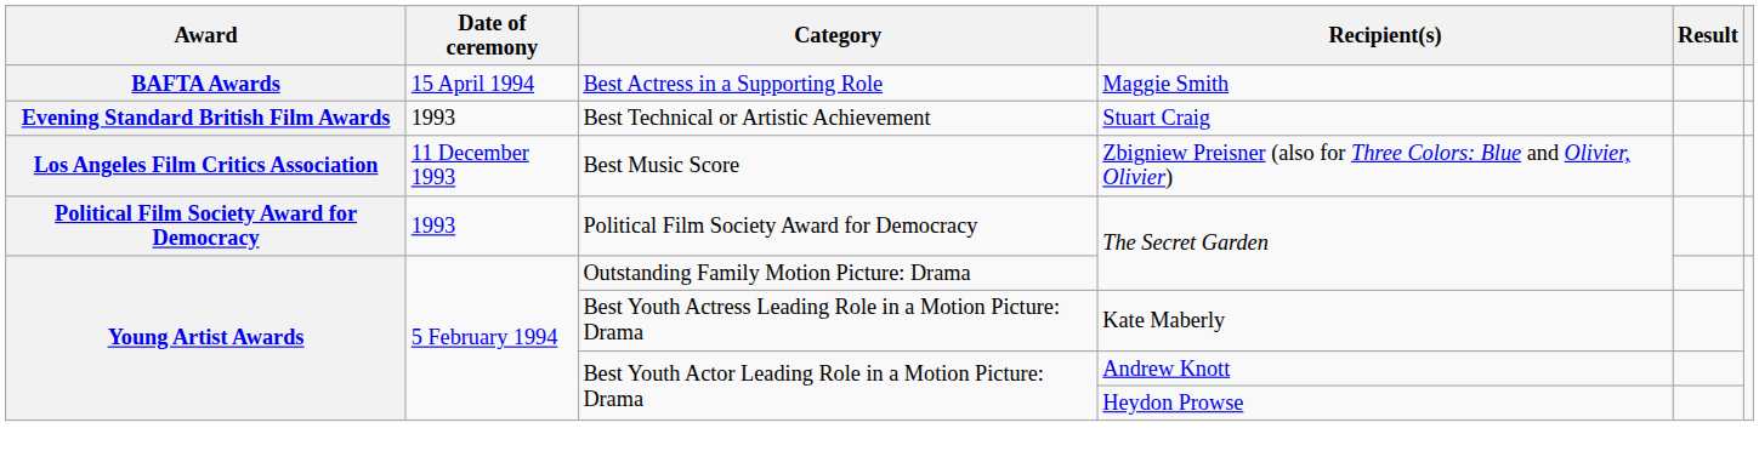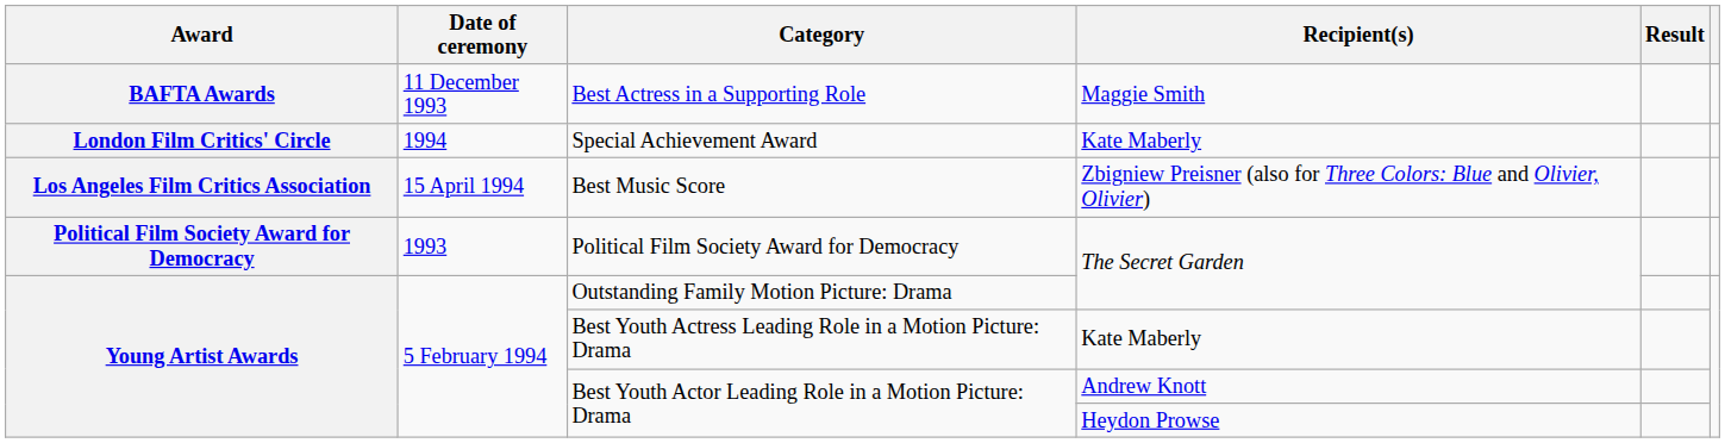Best Actress in a Supporting Role | Date of ceremony: 15 April 1994 -> 11 December 1993
- row: Evening Standard British Film Awards | 1993 | Best Technical or Artistic Achievement | Stuart Craig
+ row: London Film Critics' Circle | 1994 | Special Achievement Award | Kate Maberly
Best Music Score | Date of ceremony: 11 December 1993 -> 15 April 1994
